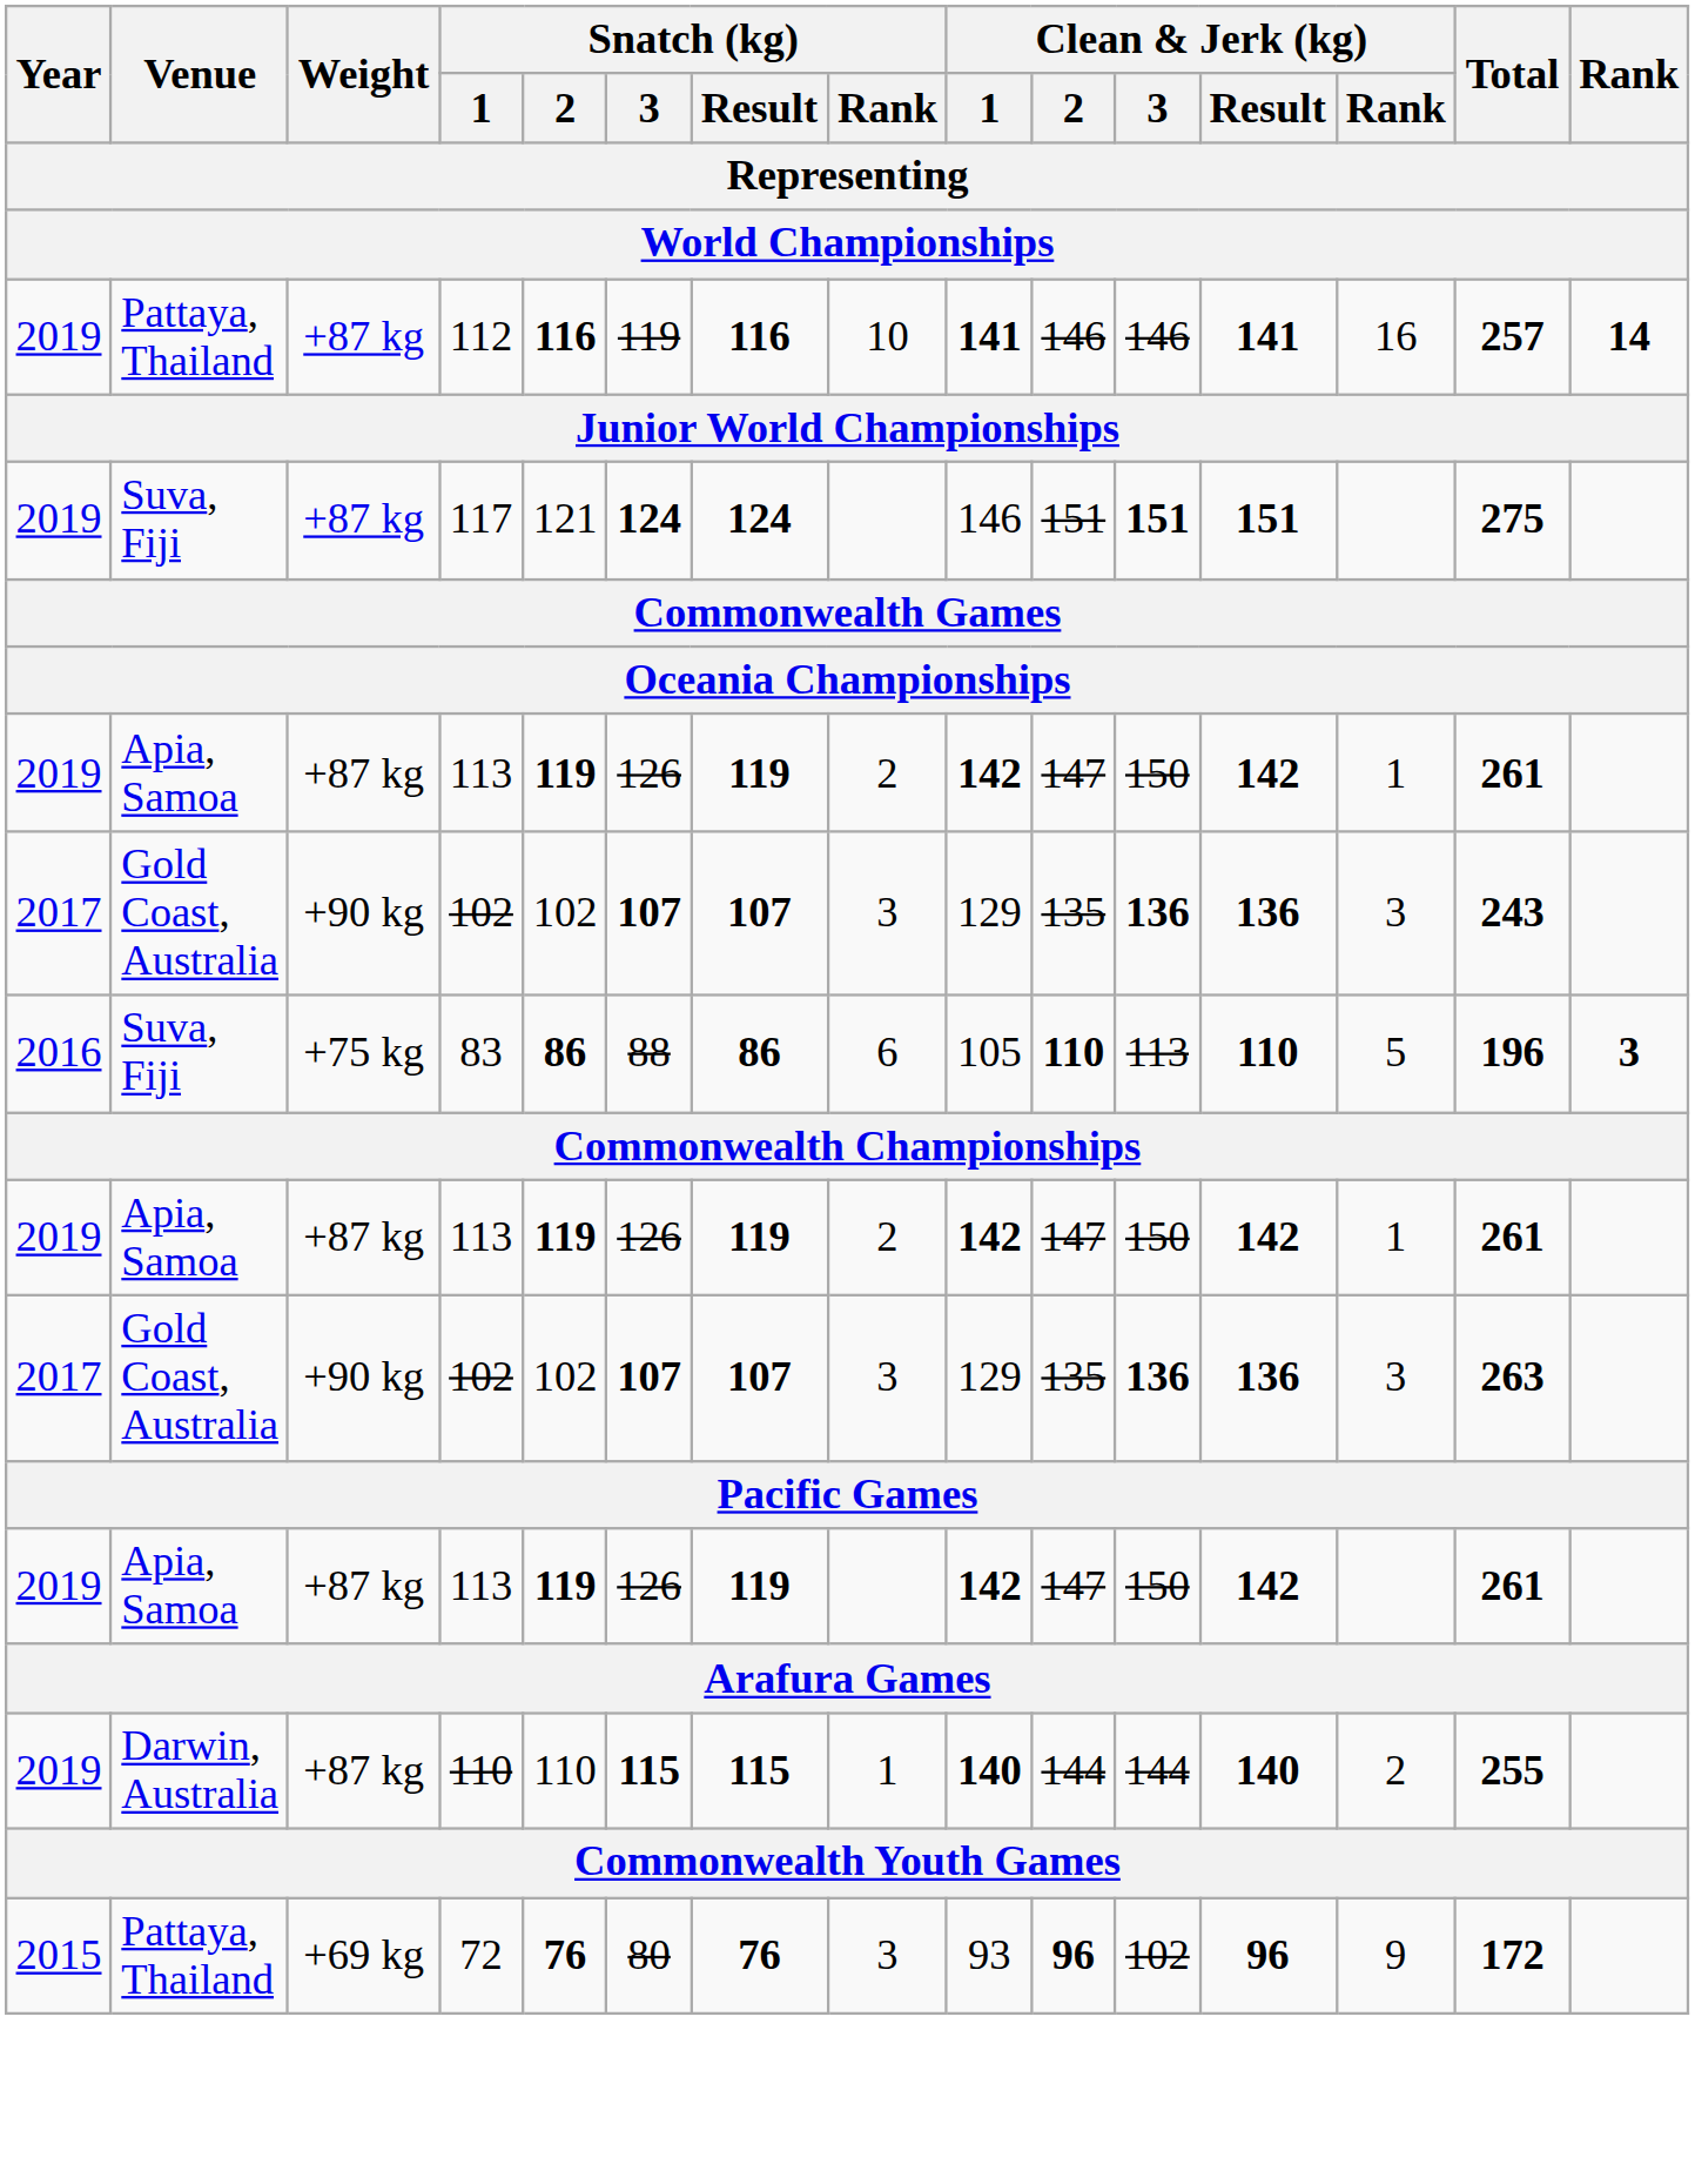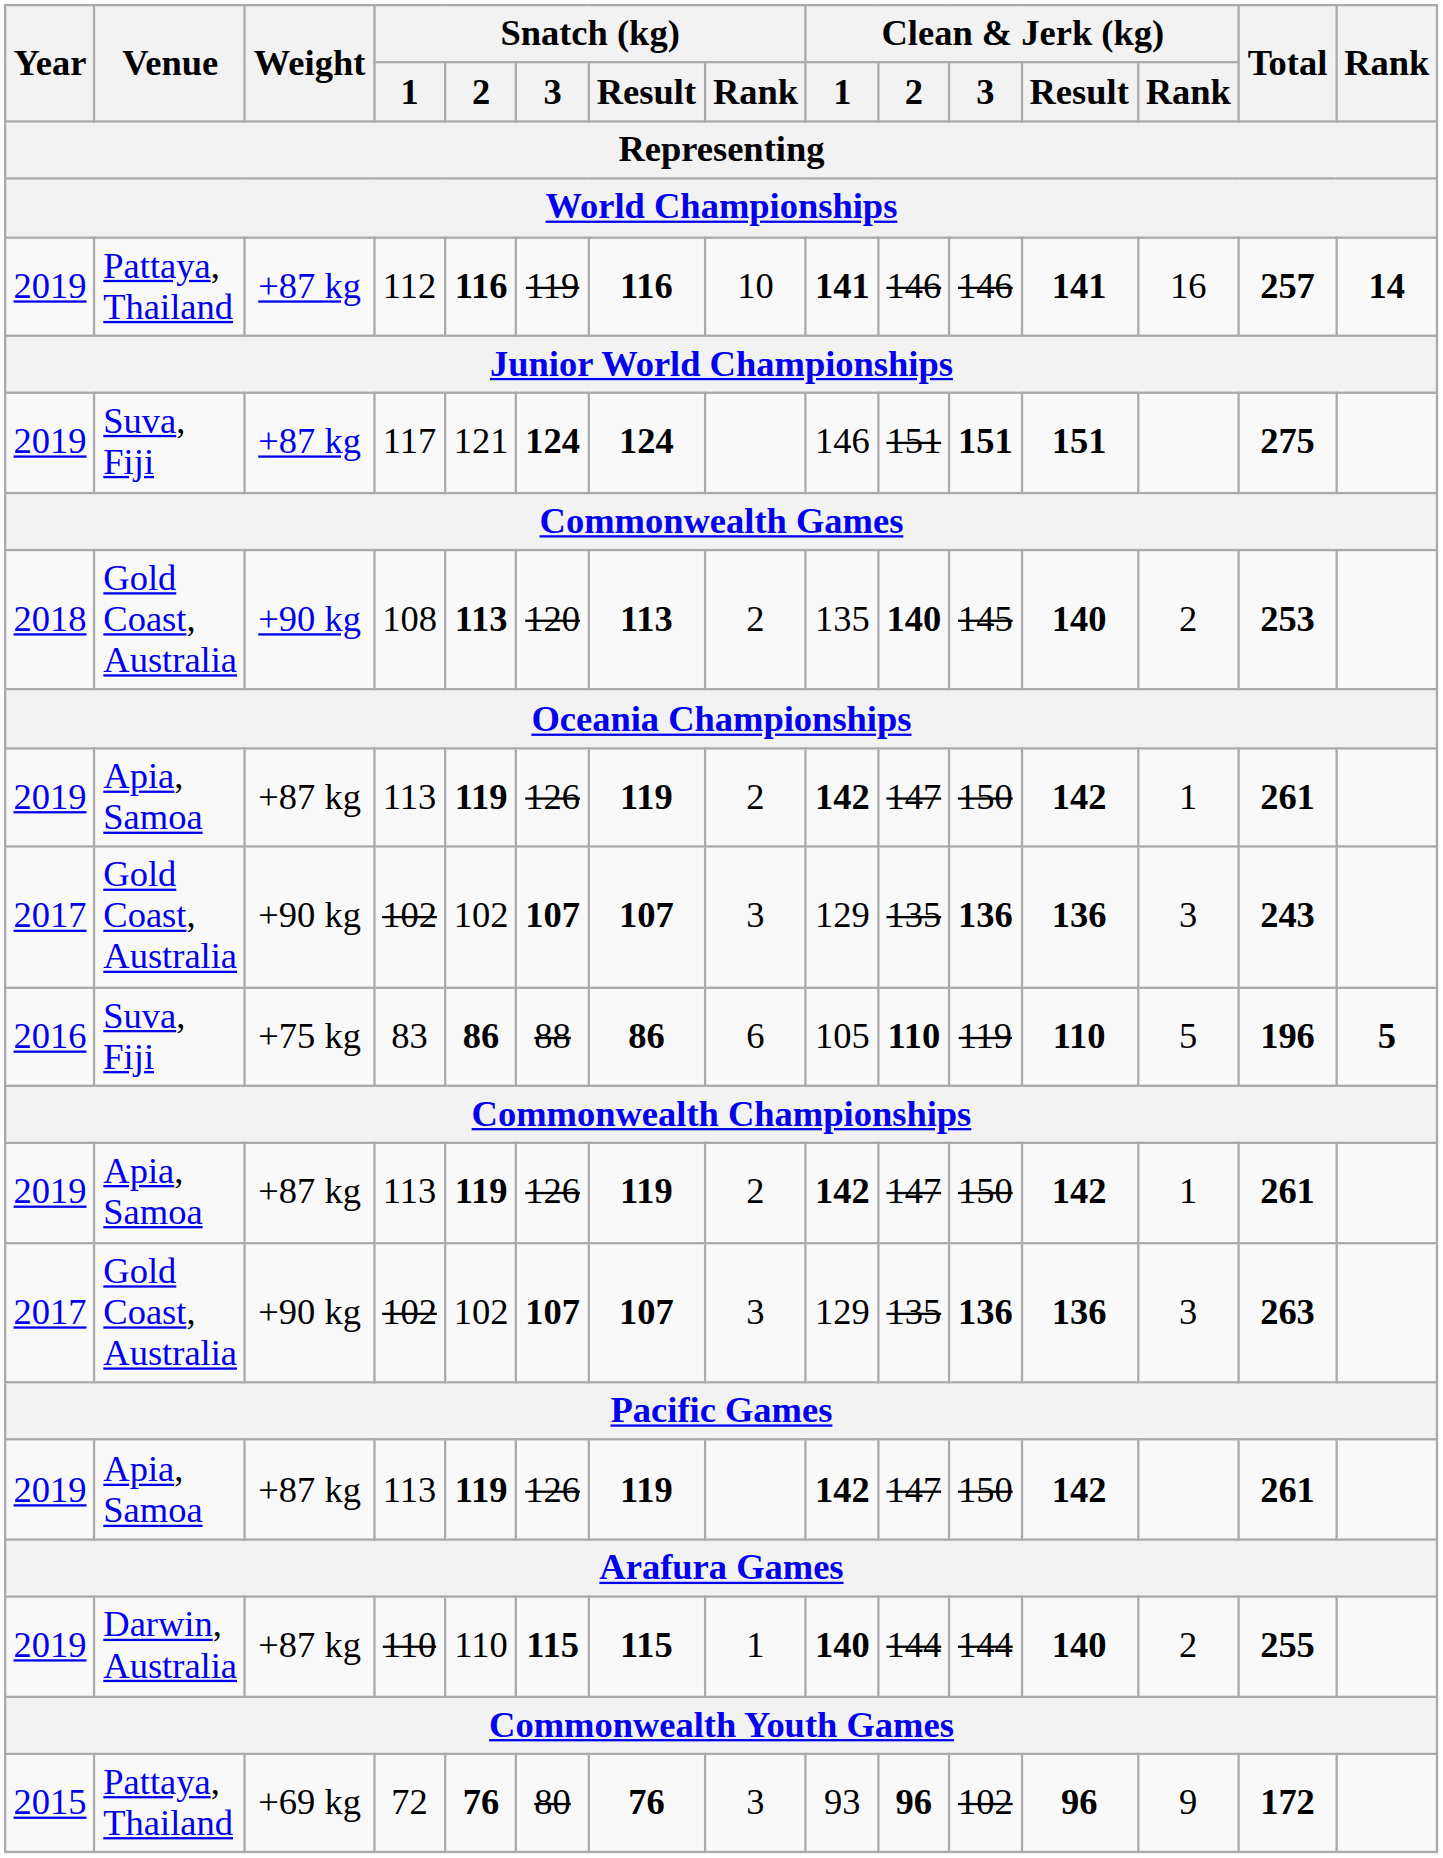+ row: 2018 | Gold Coast, Australia | +90 kg | 108 | 113 | 120 | 113 | 2 | 135 | 140 | 145 | 140 | 2 | 253
83 | Clean & Jerk (kg) / 3: 113 -> 119
83 | Rank: 3 -> 5
